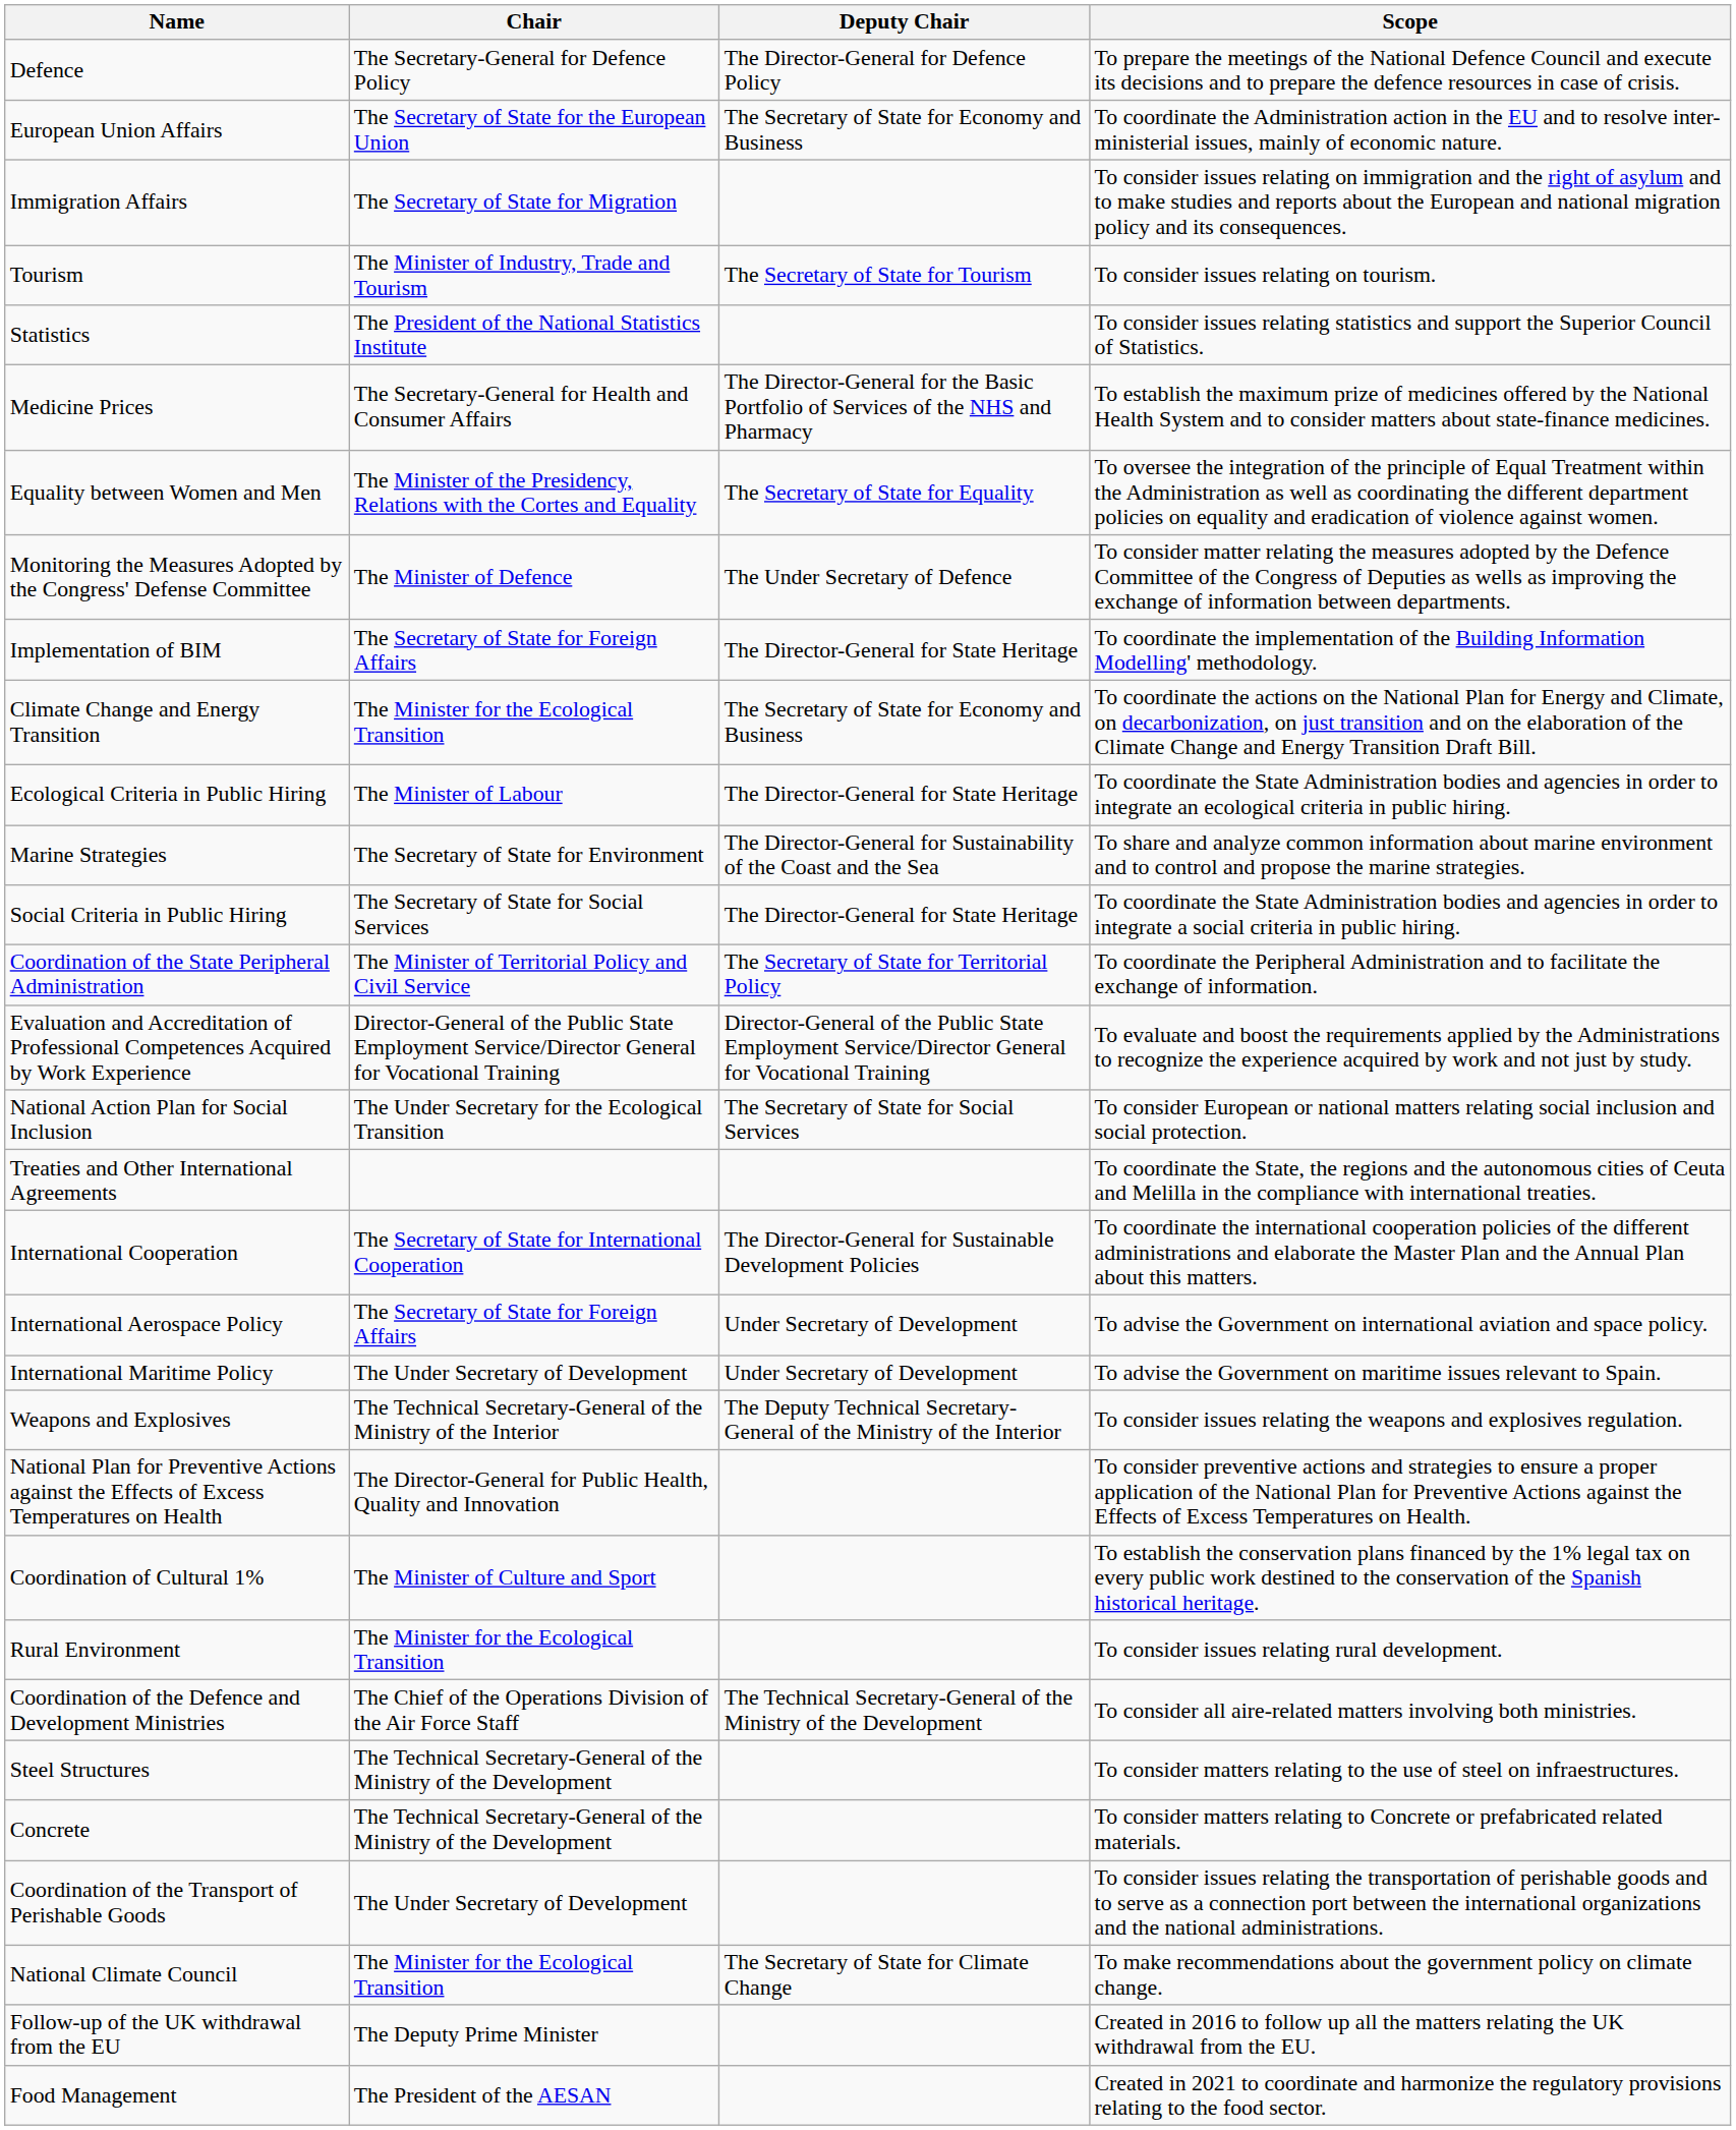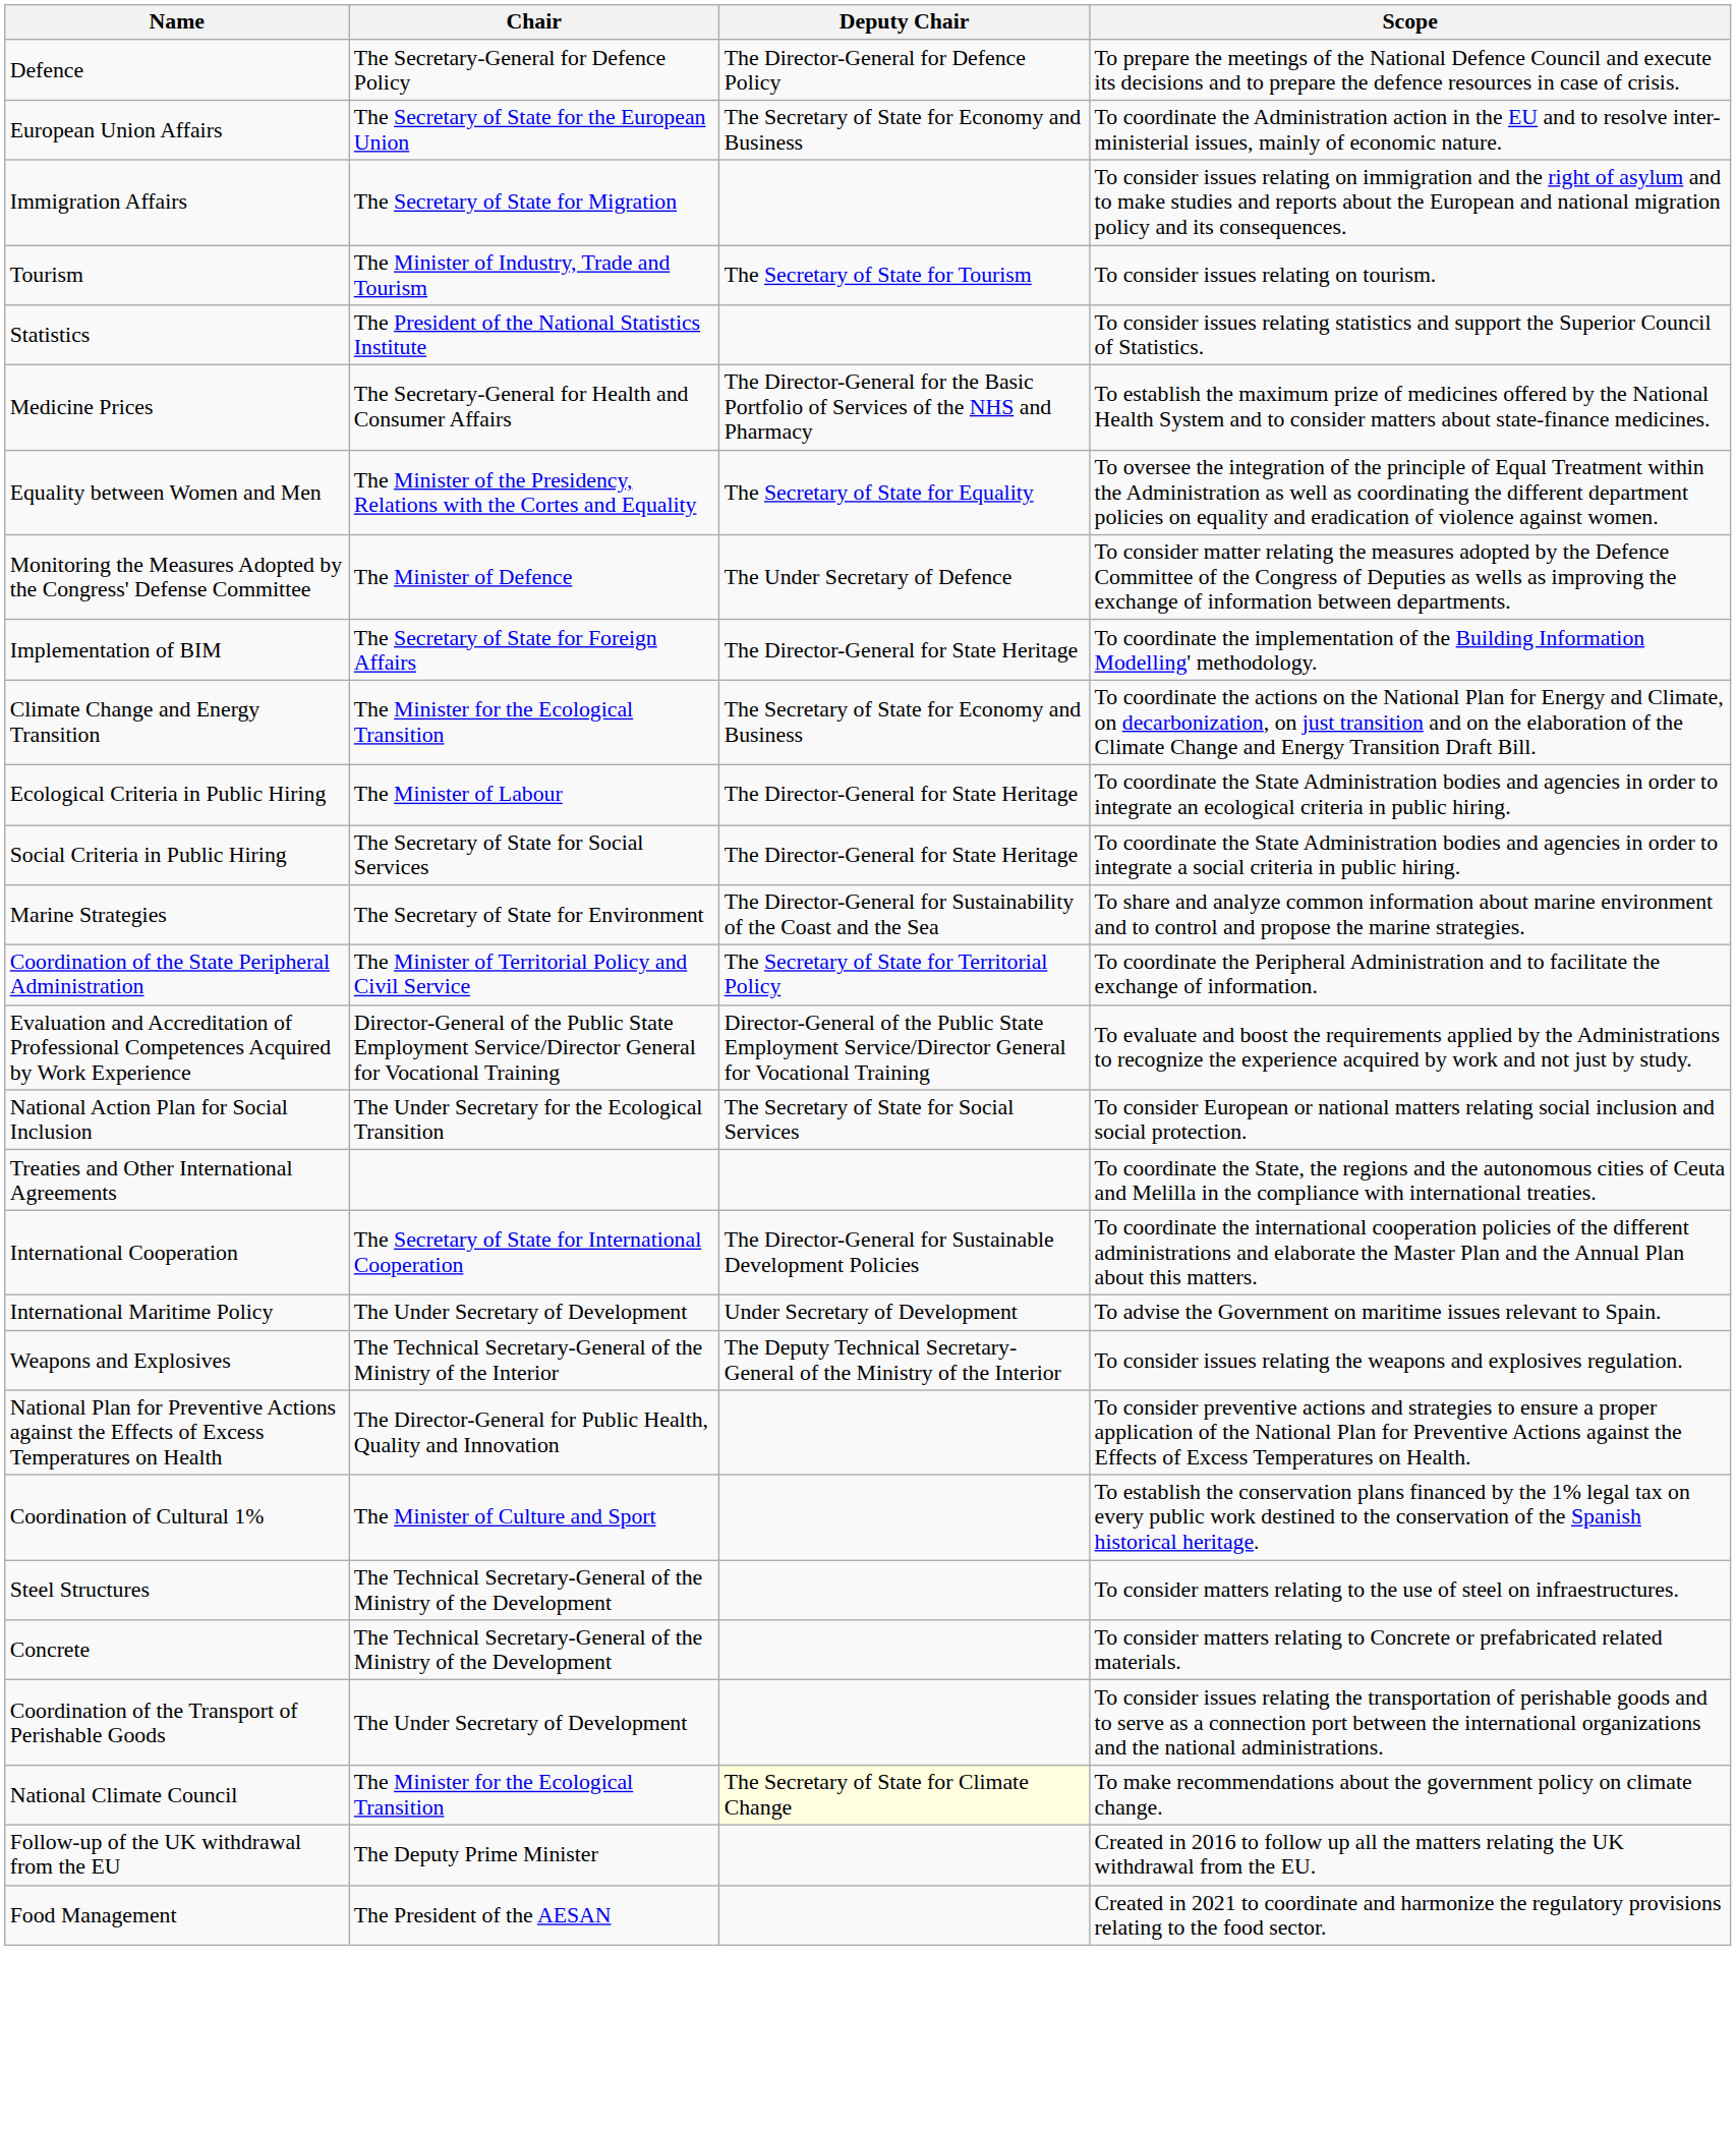rows swapped: Social Criteria in Public Hiring <-> Marine Strategies
- row: International Aerospace Policy | The Secretary of State for Foreign Affairs | Under Secretary of Development | To advise the Government on international aviation and space policy.
- row: Rural Environment | The Minister for the Ecological Transition | To consider issues relating rural development.
- row: Coordination of the Defence and Development Ministries | The Chief of the Operations Division of the Air Force Staff | The Technical Secretary-General of the Ministry of the Development | To consider all aire-related matters involving both ministries.
National Climate Council | Deputy Chair: no background -> lightyellow background
